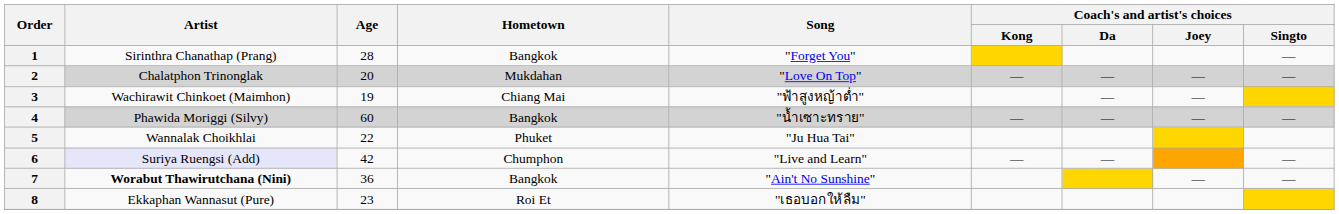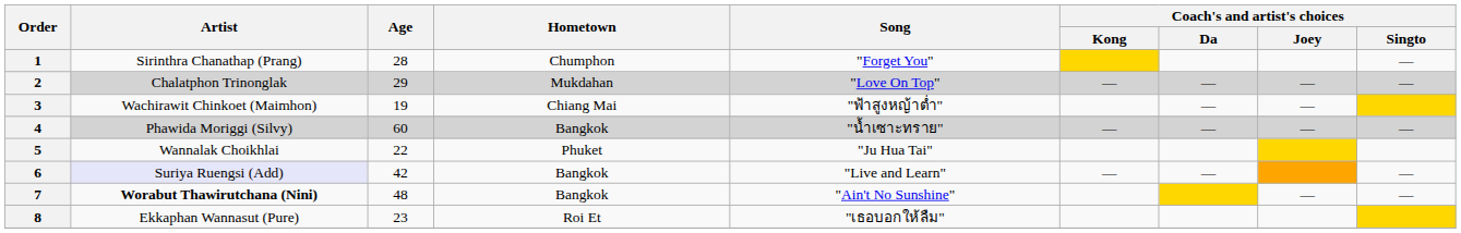1 | Hometown: Bangkok -> Chumphon
2 | Age: 20 -> 29
6 | Hometown: Chumphon -> Bangkok
7 | Age: 36 -> 48
